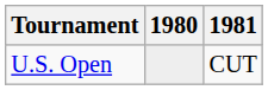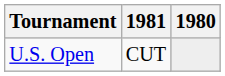columns swapped: 1980 <-> 1981
